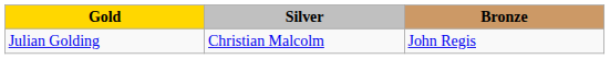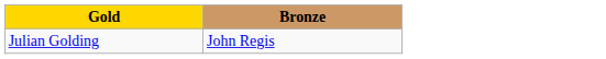- column: Silver | Christian Malcolm
